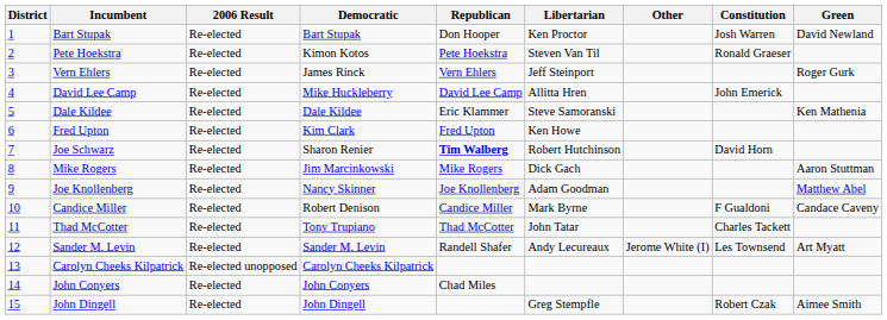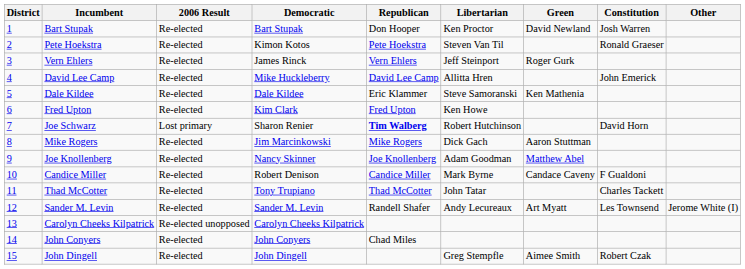columns swapped: Green <-> Other
Joe Schwarz | 2006 Result: Re-elected -> Lost primary
